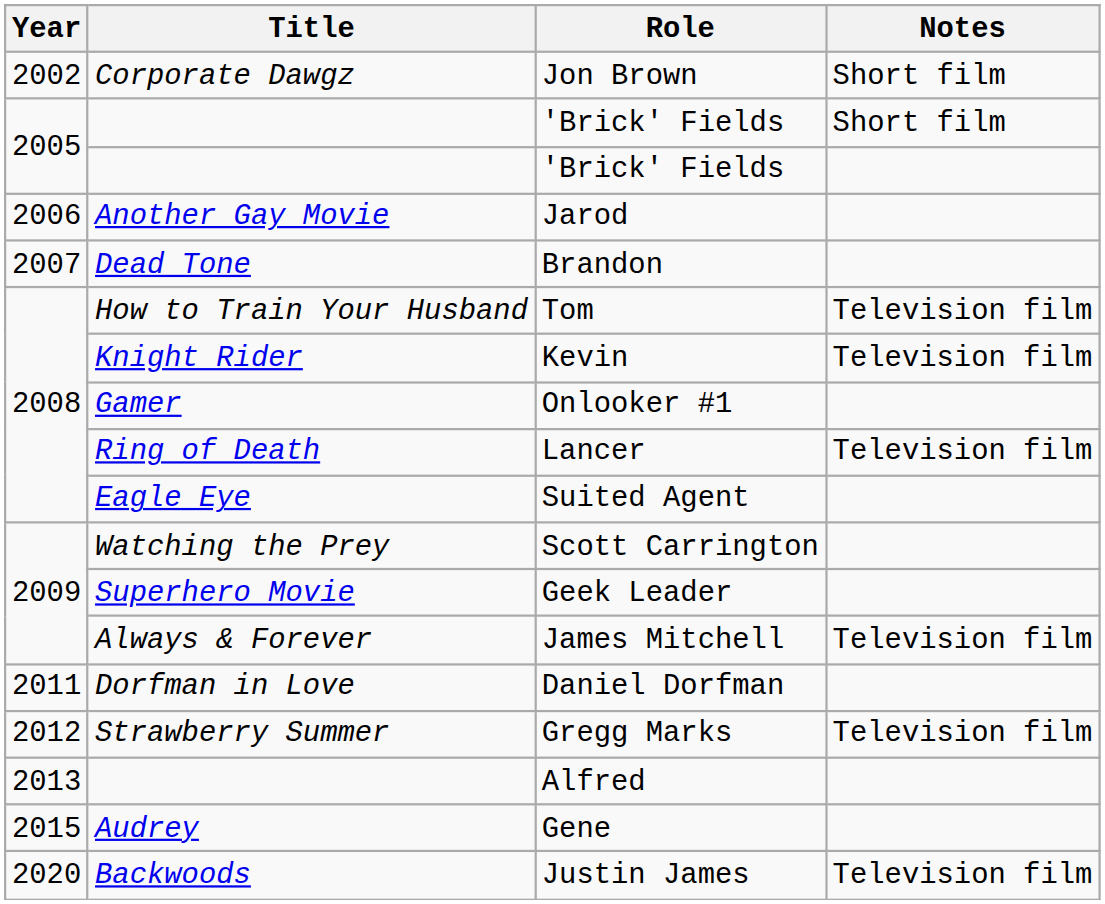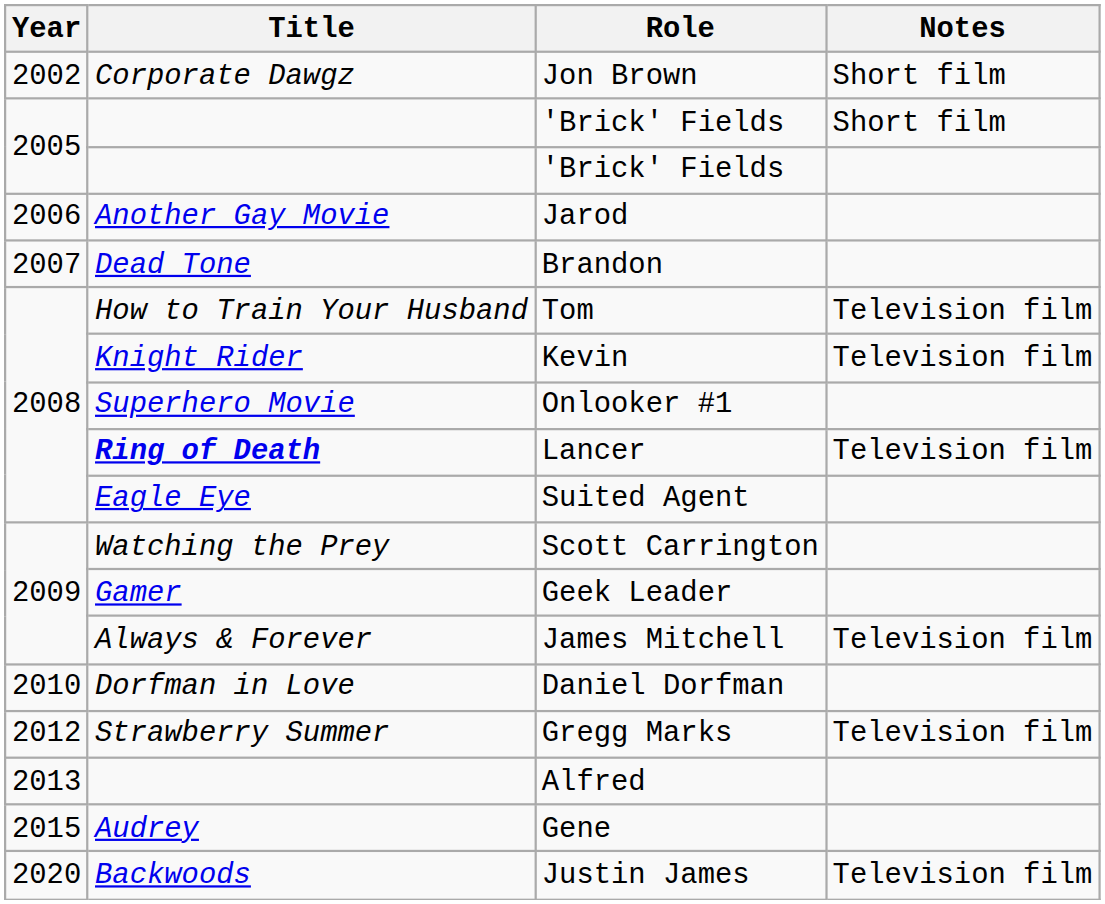Onlooker #1 | Title: Gamer -> Superhero Movie
Lancer | Title: normal -> bold
Geek Leader | Title: Superhero Movie -> Gamer
Daniel Dorfman | Year: 2011 -> 2010
